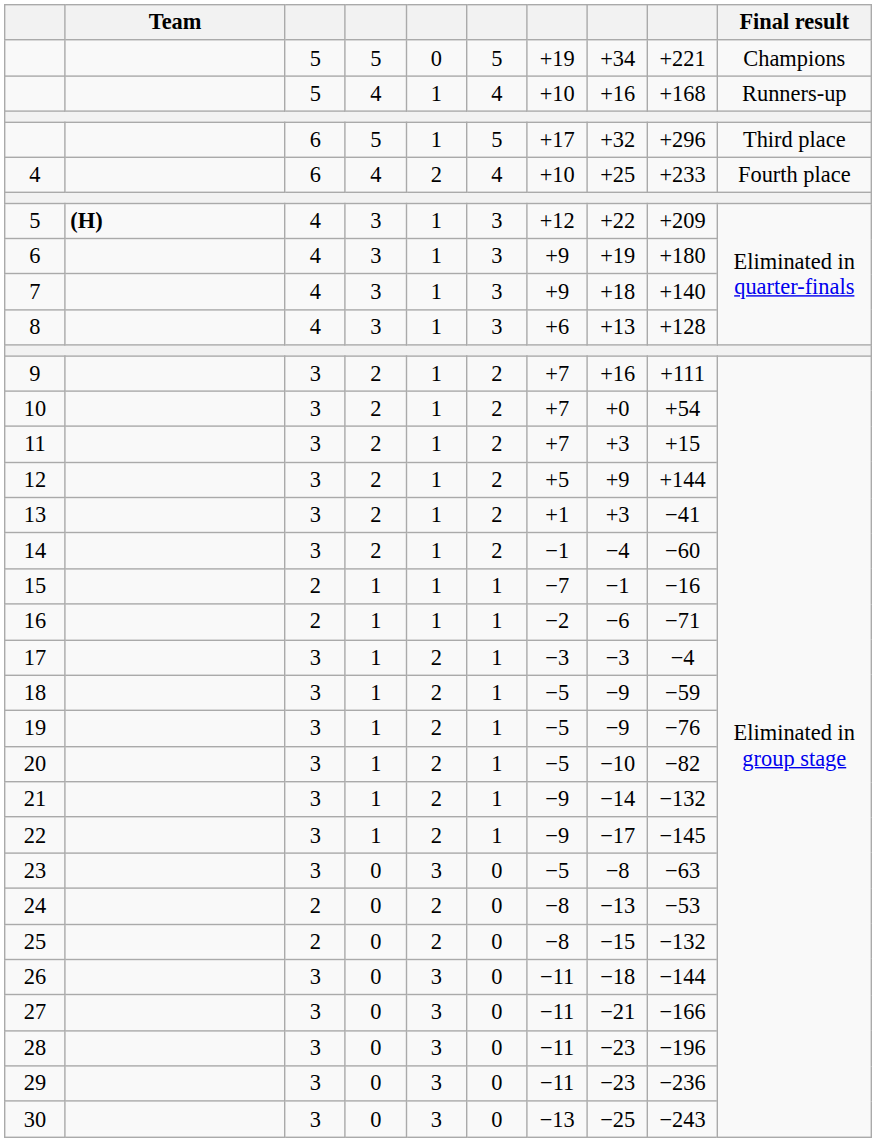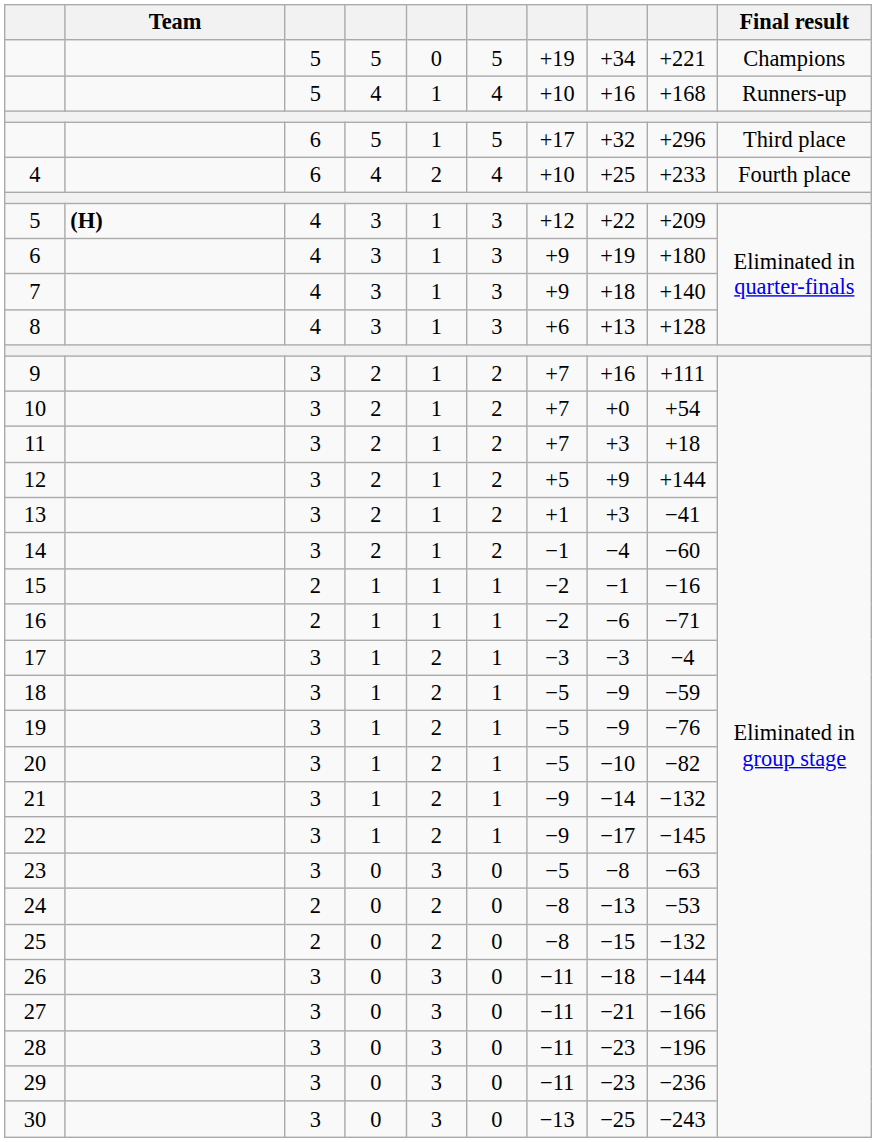11 | column 9: +15 -> +18
15 | column 7: −7 -> −2
